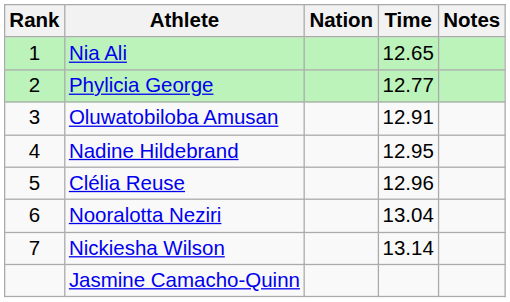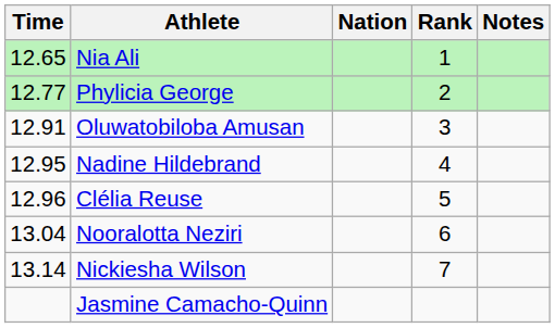columns swapped: Rank <-> Time
